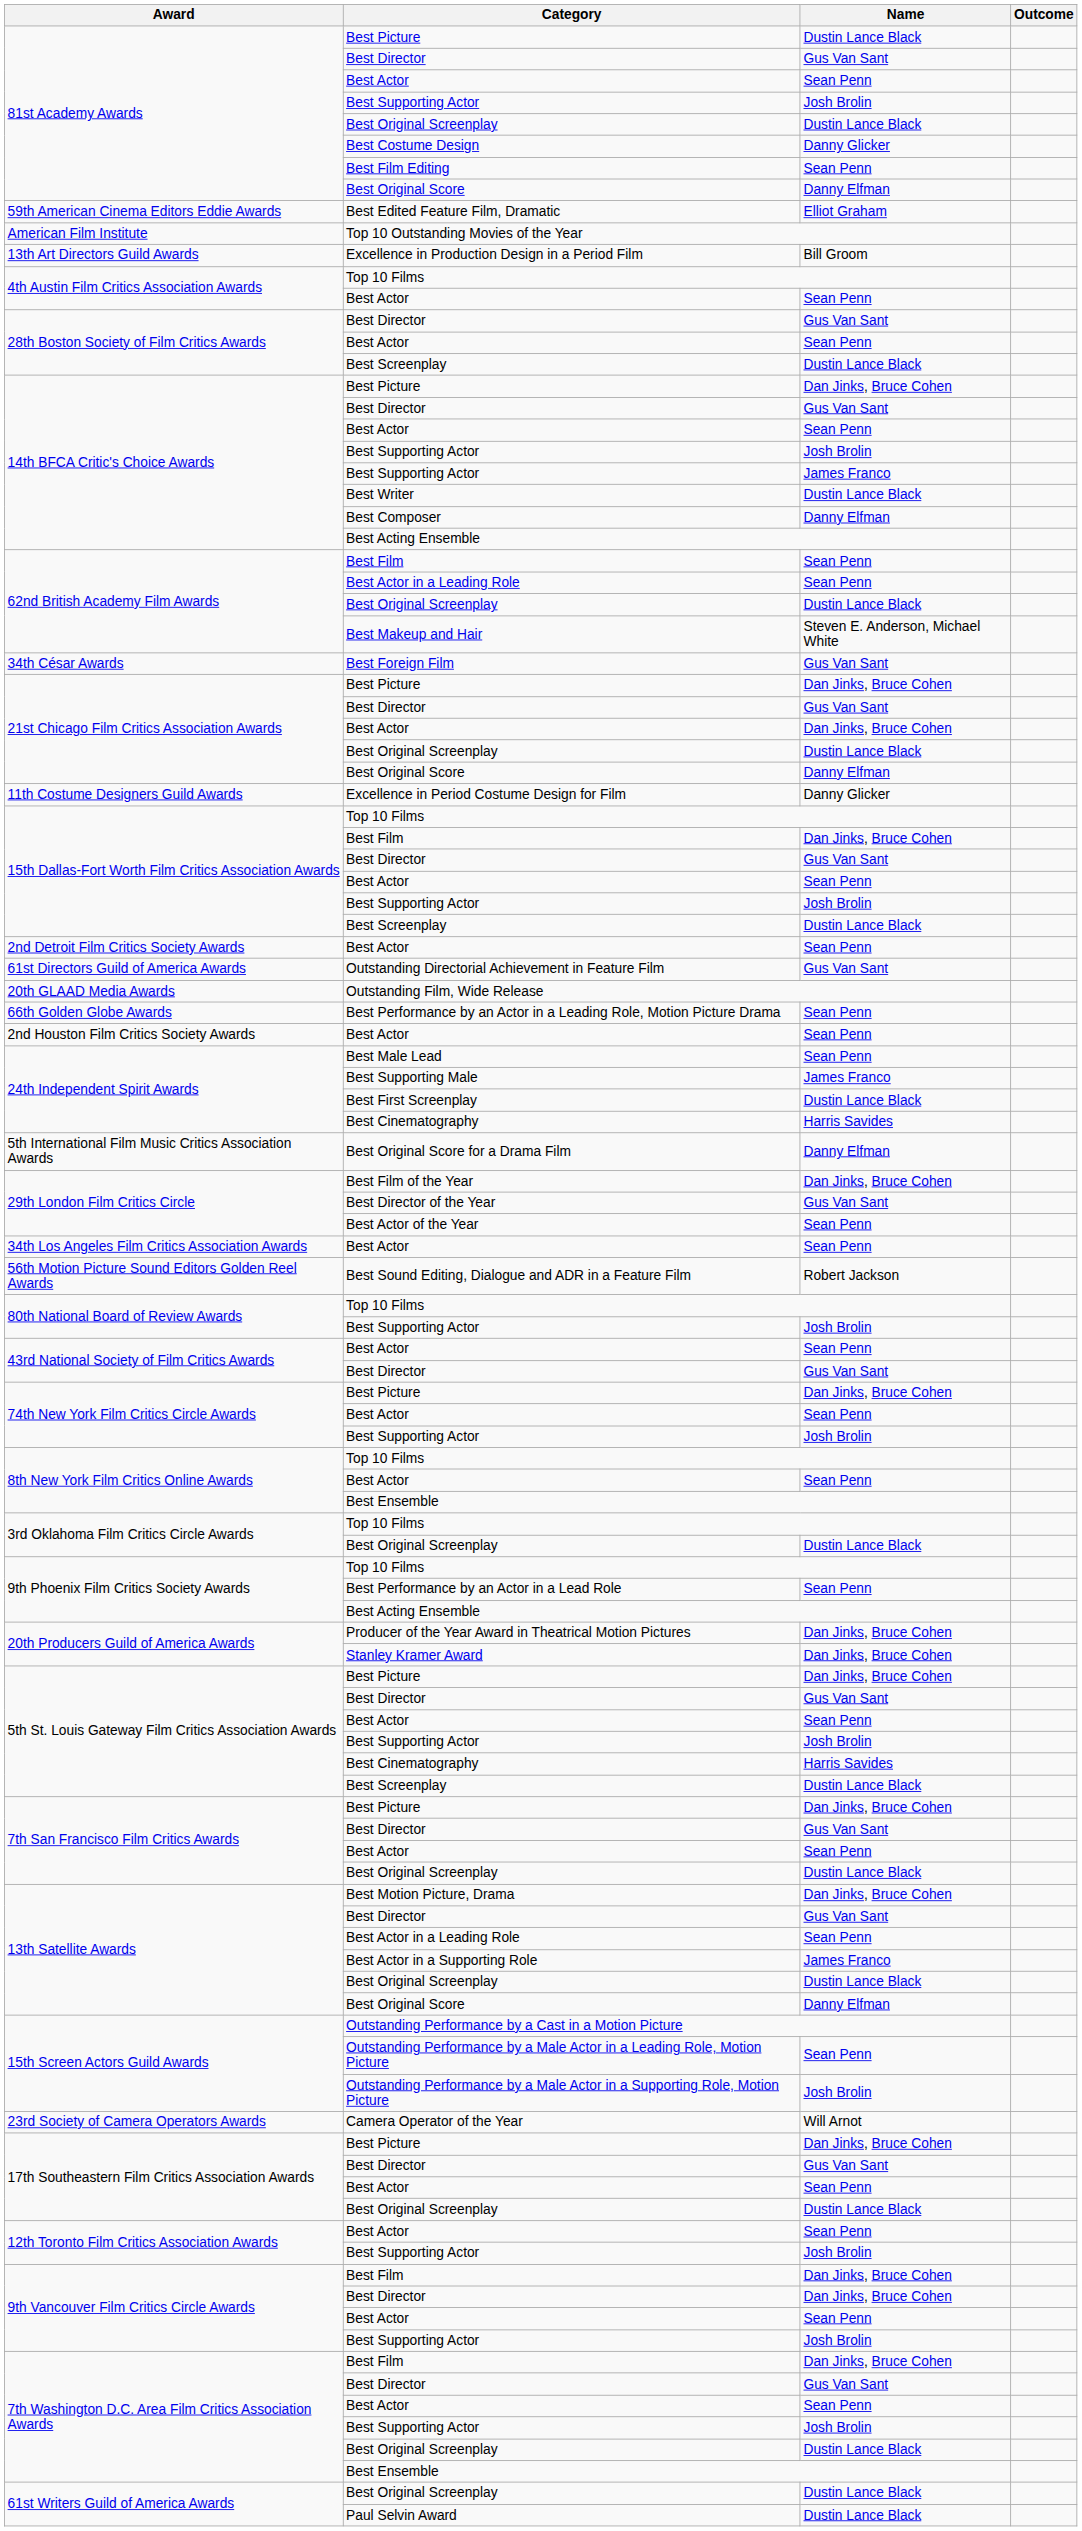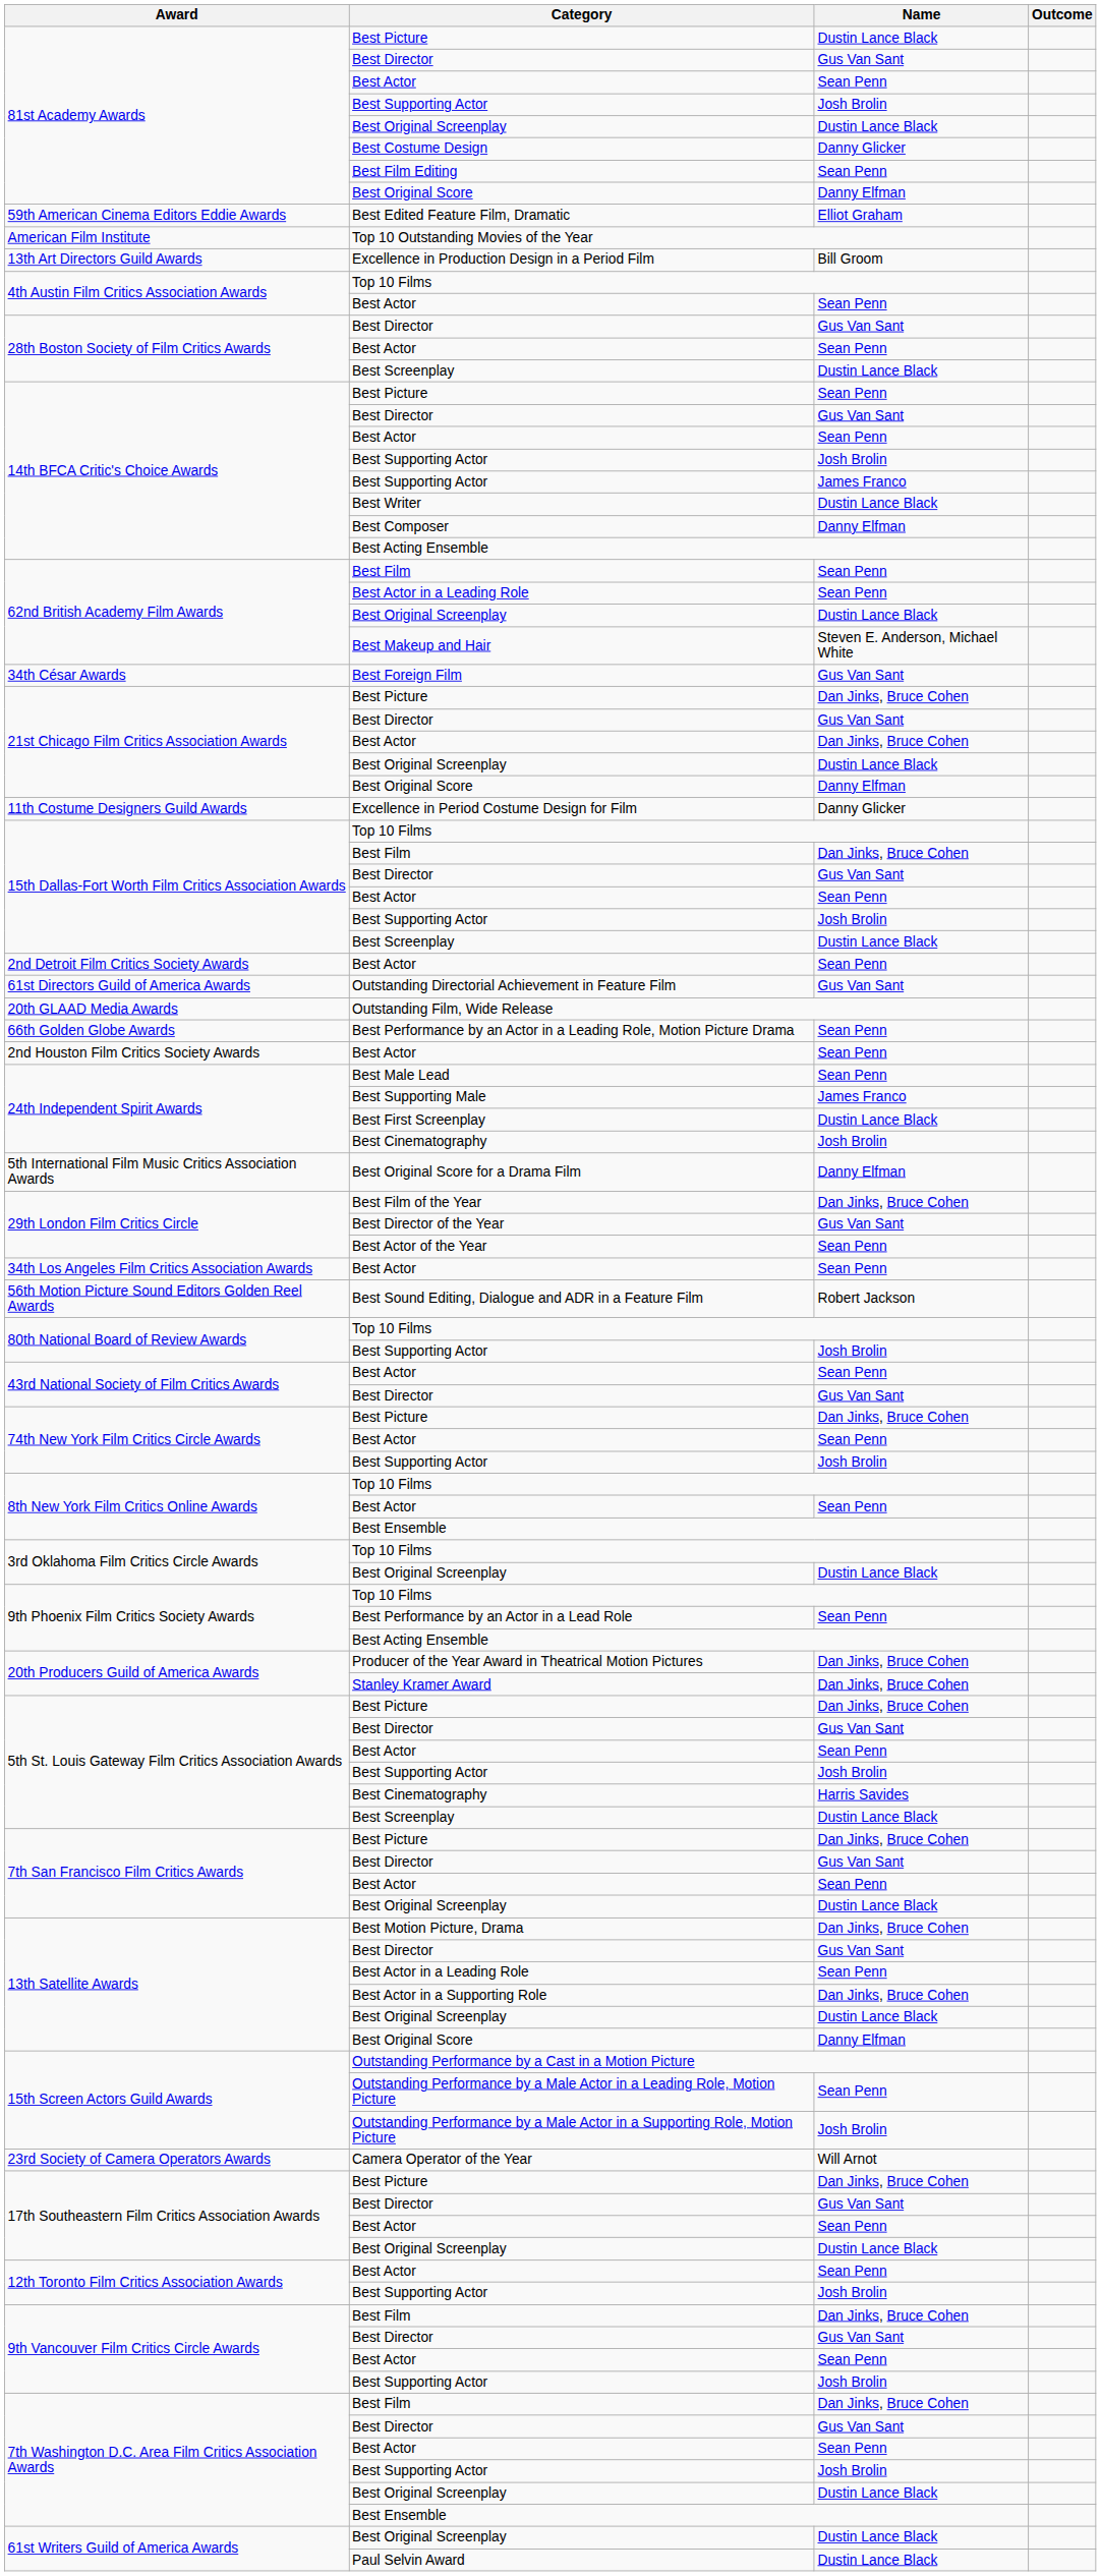14th BFCA Critic's Choice Awards / Best Picture | Name: Dan Jinks, Bruce Cohen -> Sean Penn
24th Independent Spirit Awards / Best Cinematography | Name: Harris Savides -> Josh Brolin
Best Actor in a Supporting Role | Name: James Franco -> Dan Jinks, Bruce Cohen
9th Vancouver Film Critics Circle Awards / Best Director | Name: Dan Jinks, Bruce Cohen -> Gus Van Sant
